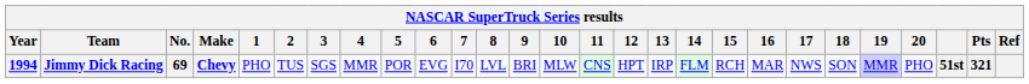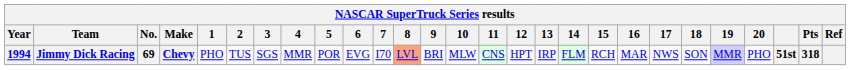Jimmy Dick Racing | 8: no background -> lightsalmon background
Jimmy Dick Racing | Pts: 321 -> 318
